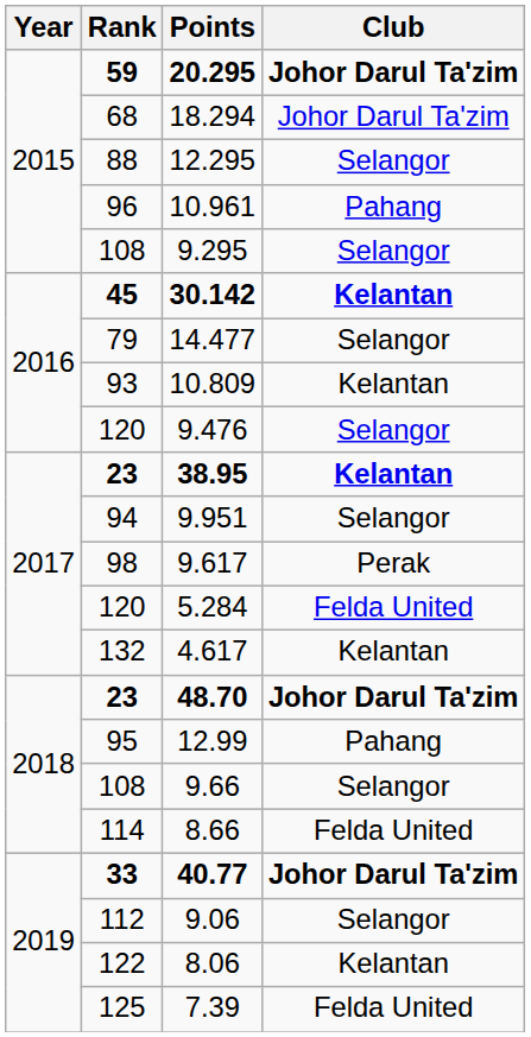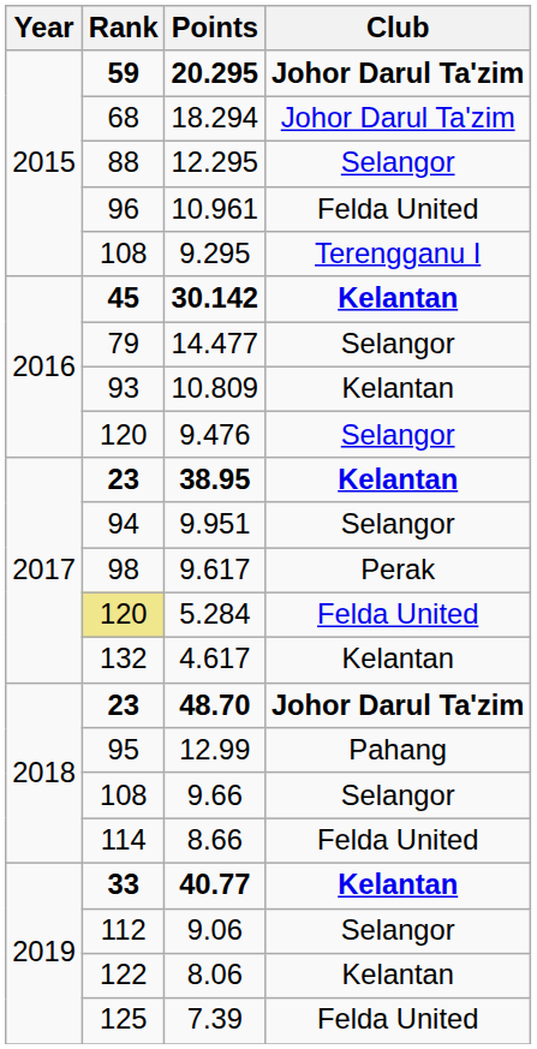10.961 | Club: Pahang -> Felda United
9.295 | Club: Selangor -> Terengganu I
5.284 | Rank: no background -> khaki background
40.77 | Club: Johor Darul Ta'zim -> Kelantan
